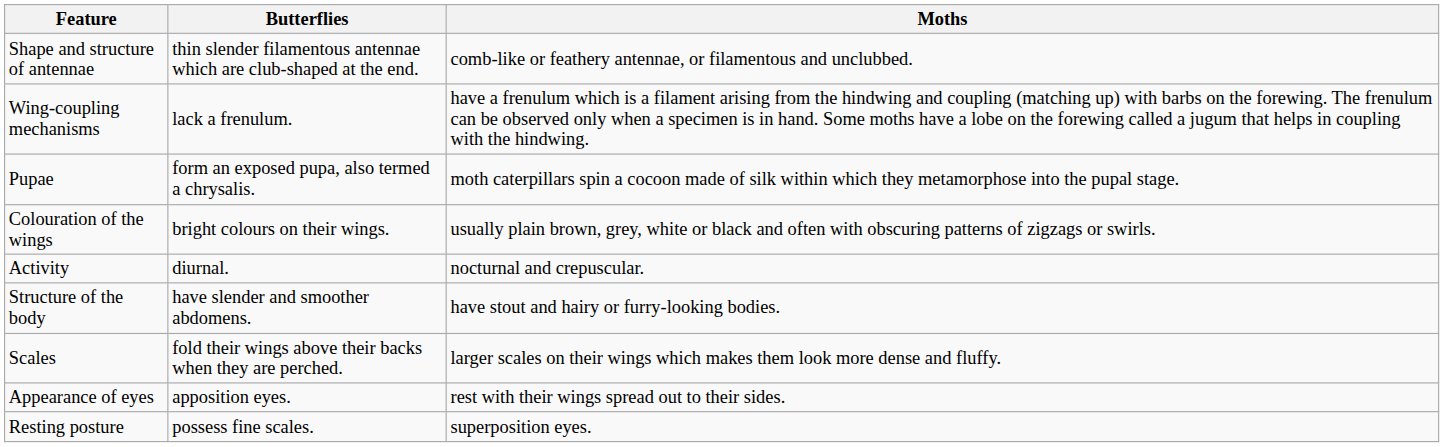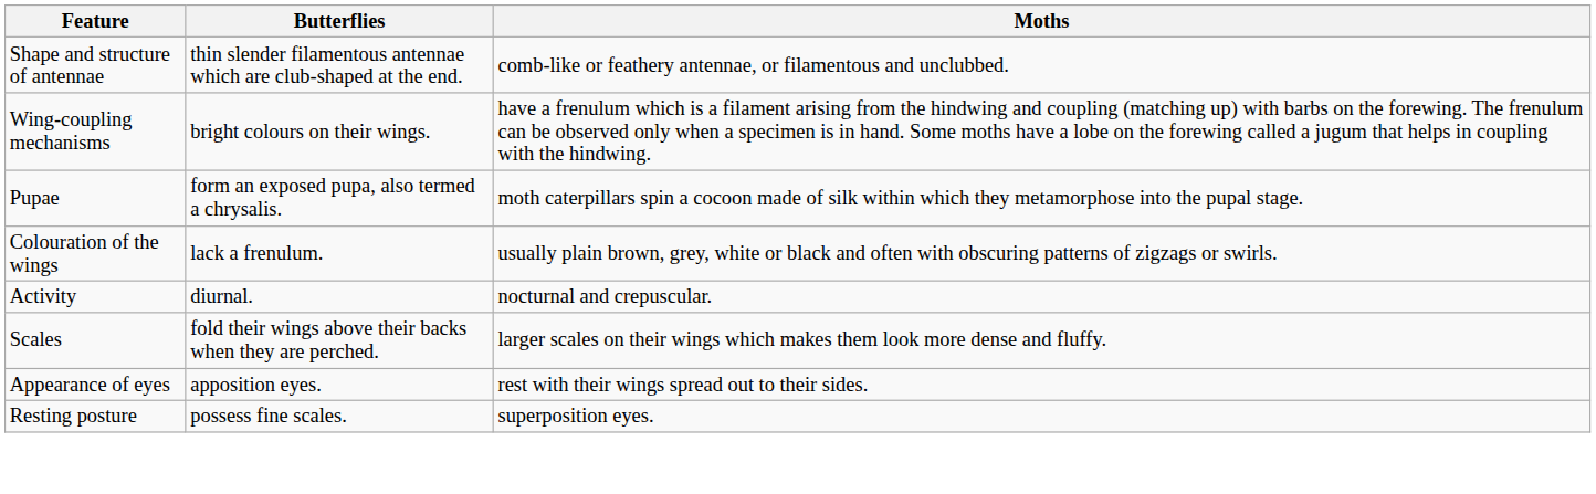Wing-coupling mechanisms | Butterflies: lack a frenulum. -> bright colours on their wings.
Colouration of the wings | Butterflies: bright colours on their wings. -> lack a frenulum.
- row: Structure of the body | have slender and smoother abdomens. | have stout and hairy or furry-looking bodies.
